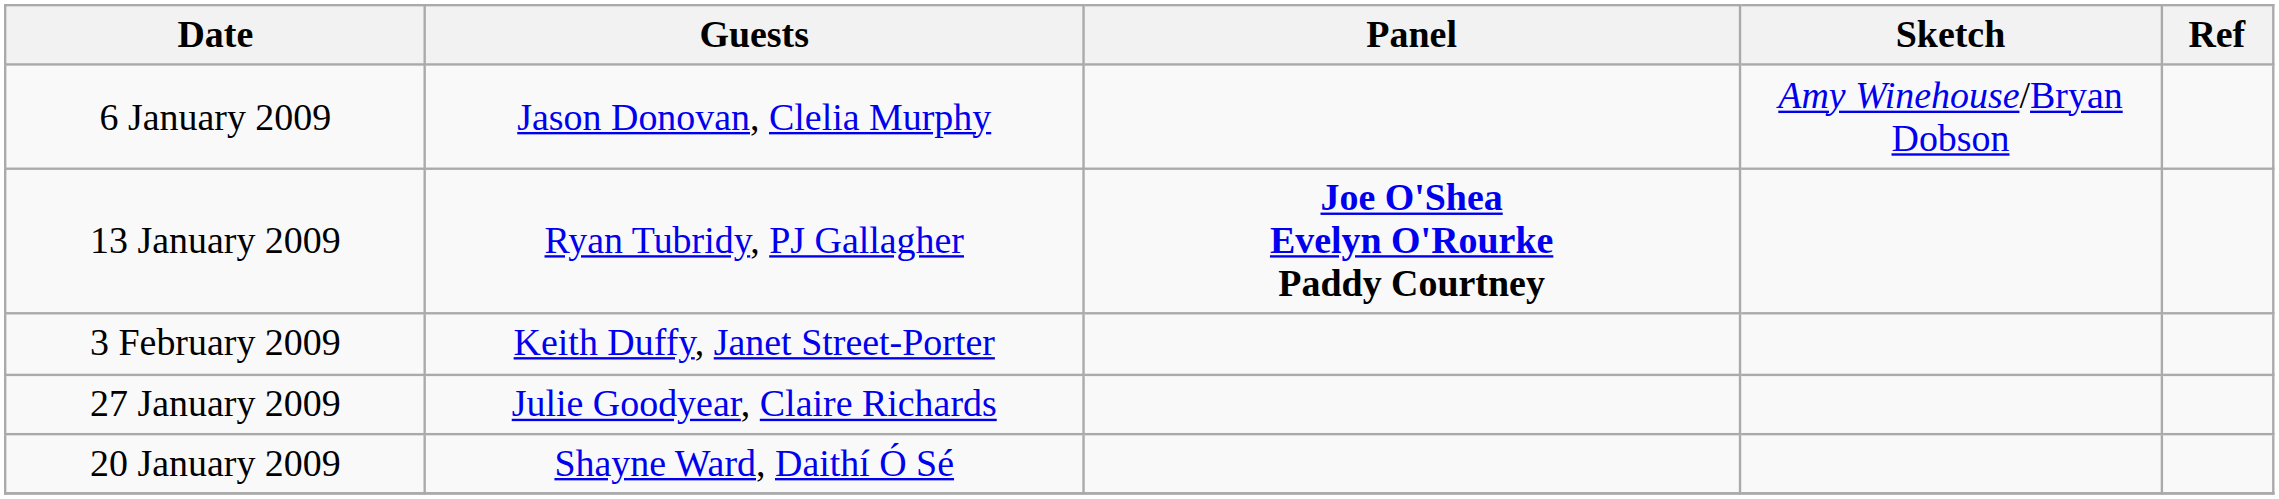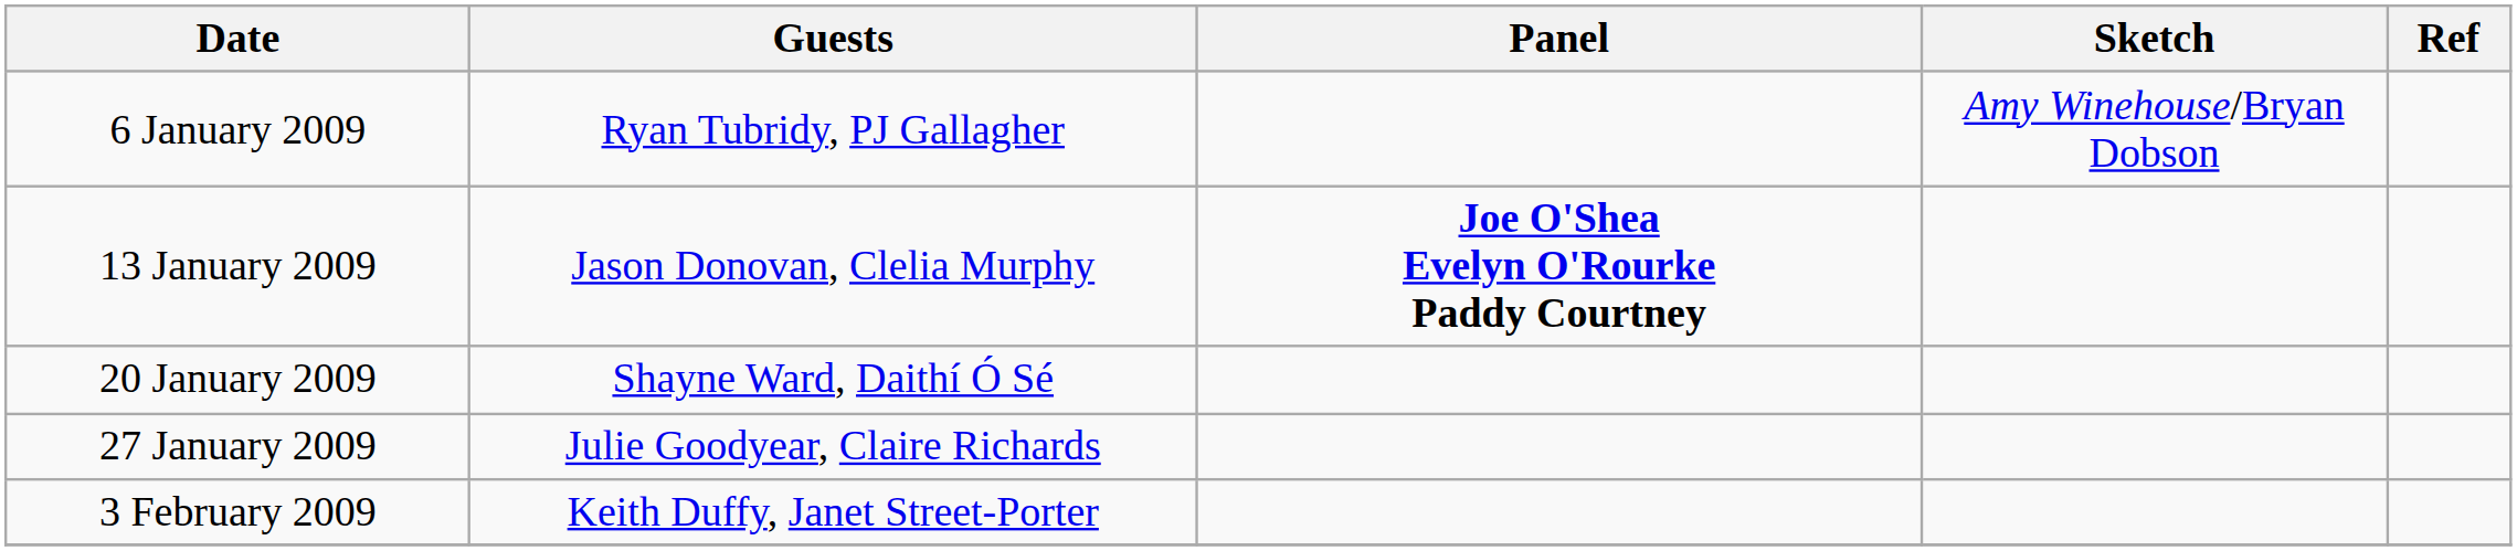6 January 2009 | Guests: Jason Donovan, Clelia Murphy -> Ryan Tubridy, PJ Gallagher
13 January 2009 | Guests: Ryan Tubridy, PJ Gallagher -> Jason Donovan, Clelia Murphy
rows swapped: 20 January 2009 <-> 3 February 2009
